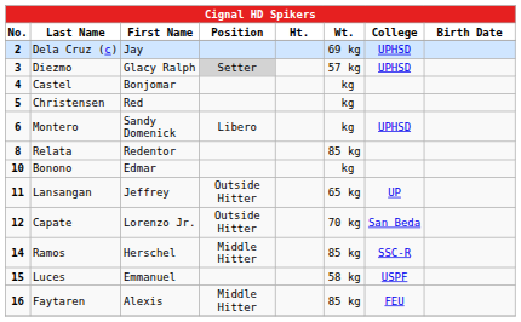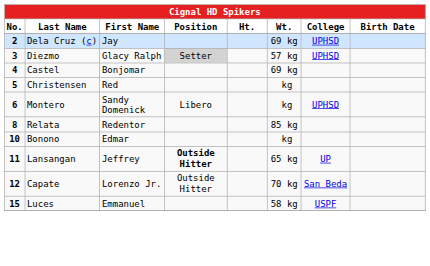Castel | Wt.: kg -> 69 kg
Lansangan | Position: normal -> bold
- row: 14 | Ramos | Herschel | Middle Hitter | 85 kg | SSC-R
- row: 16 | Faytaren | Alexis | Middle Hitter | 85 kg | FEU
